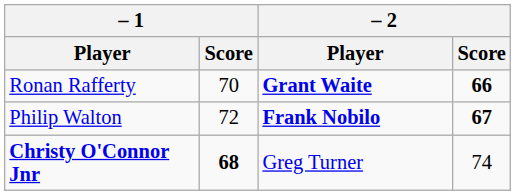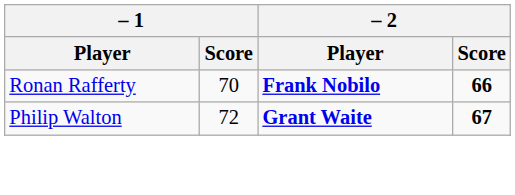Ronan Rafferty | – 2 / Player: Grant Waite -> Frank Nobilo
Philip Walton | – 2 / Player: Frank Nobilo -> Grant Waite
- row: Christy O'Connor Jnr | 68 | Greg Turner | 74
